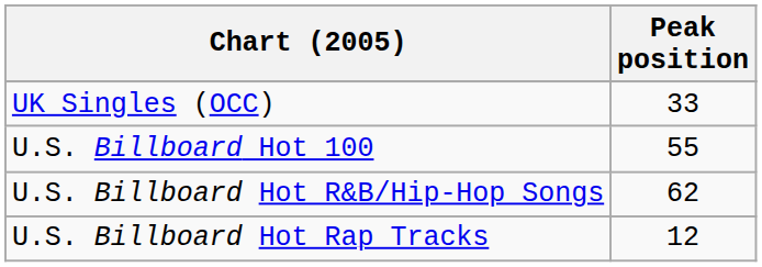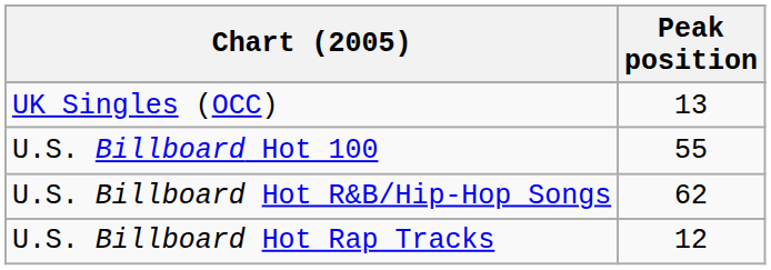UK Singles (OCC) | Peak position: 33 -> 13
